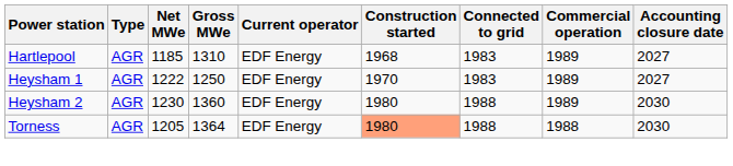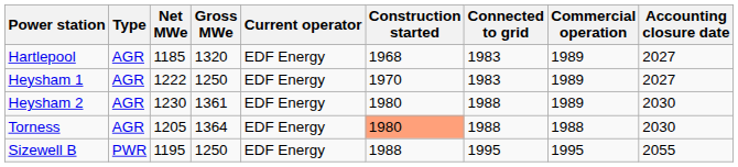Hartlepool | Gross MWe: 1310 -> 1320
Heysham 2 | Gross MWe: 1360 -> 1361
+ row: Sizewell B | PWR | 1195 | 1250 | EDF Energy | 1988 | 1995 | 1995 | 2055
